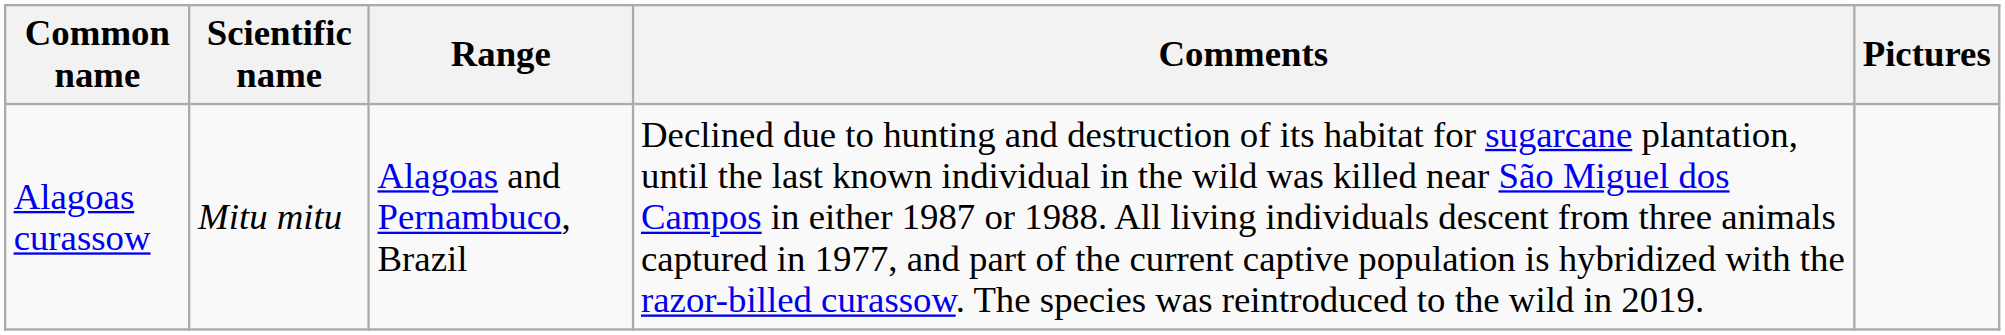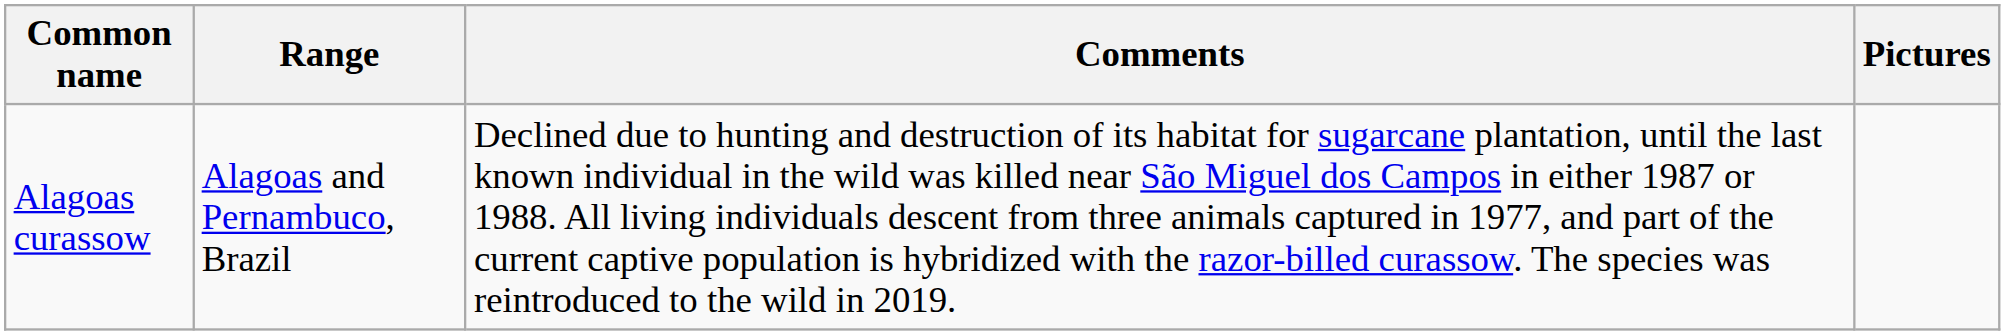- column: Scientific name | Mitu mitu
